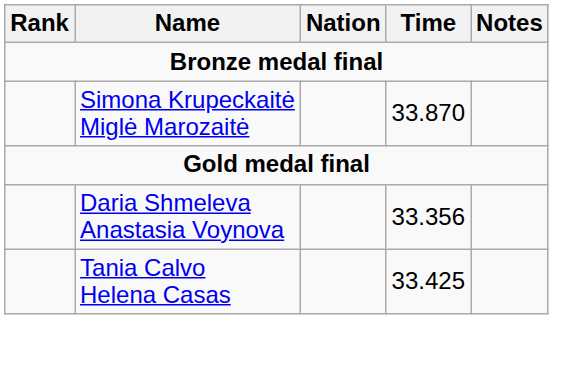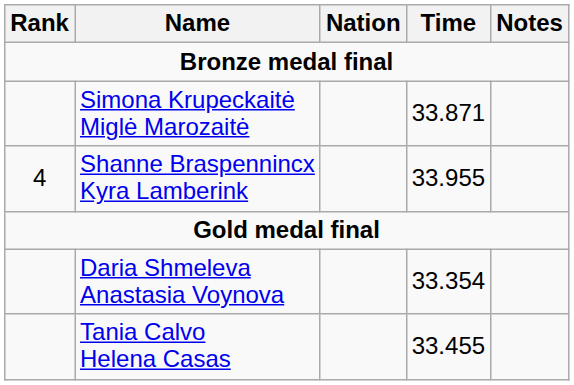Simona Krupeckaitė Miglė Marozaitė | Time: 33.870 -> 33.871
+ row: 4 | Shanne Braspennincx Kyra Lamberink | 33.955
Daria Shmeleva Anastasia Voynova | Time: 33.356 -> 33.354
Tania Calvo Helena Casas | Time: 33.425 -> 33.455
